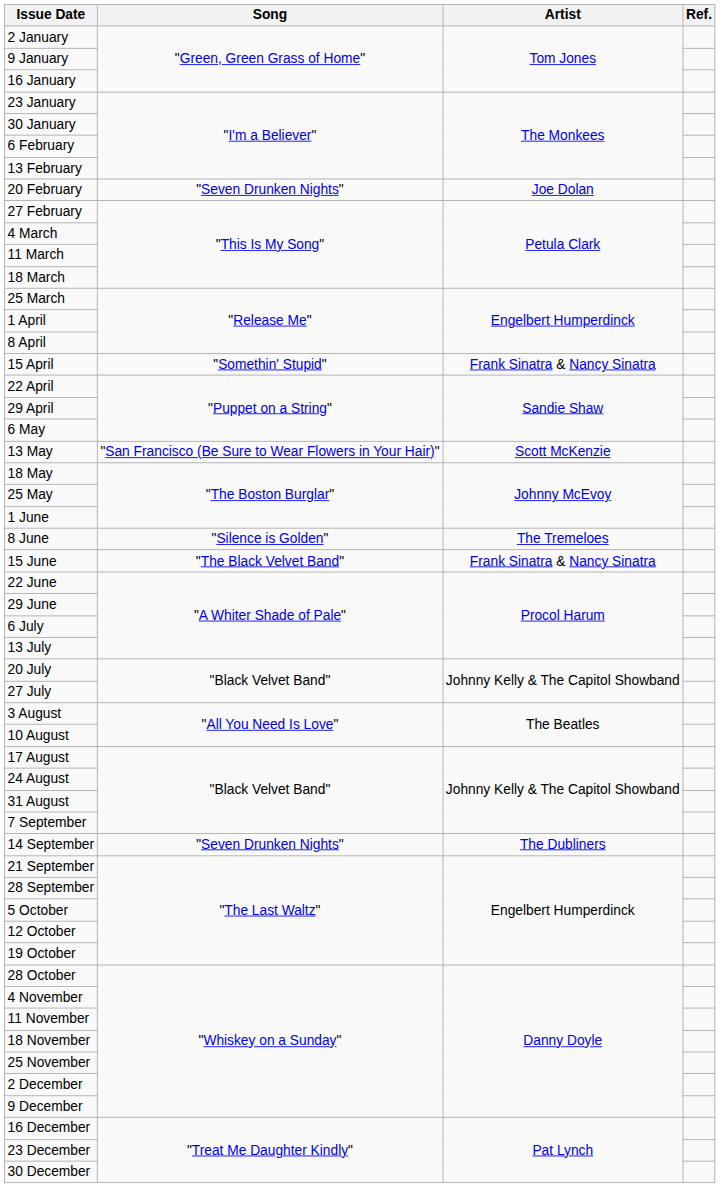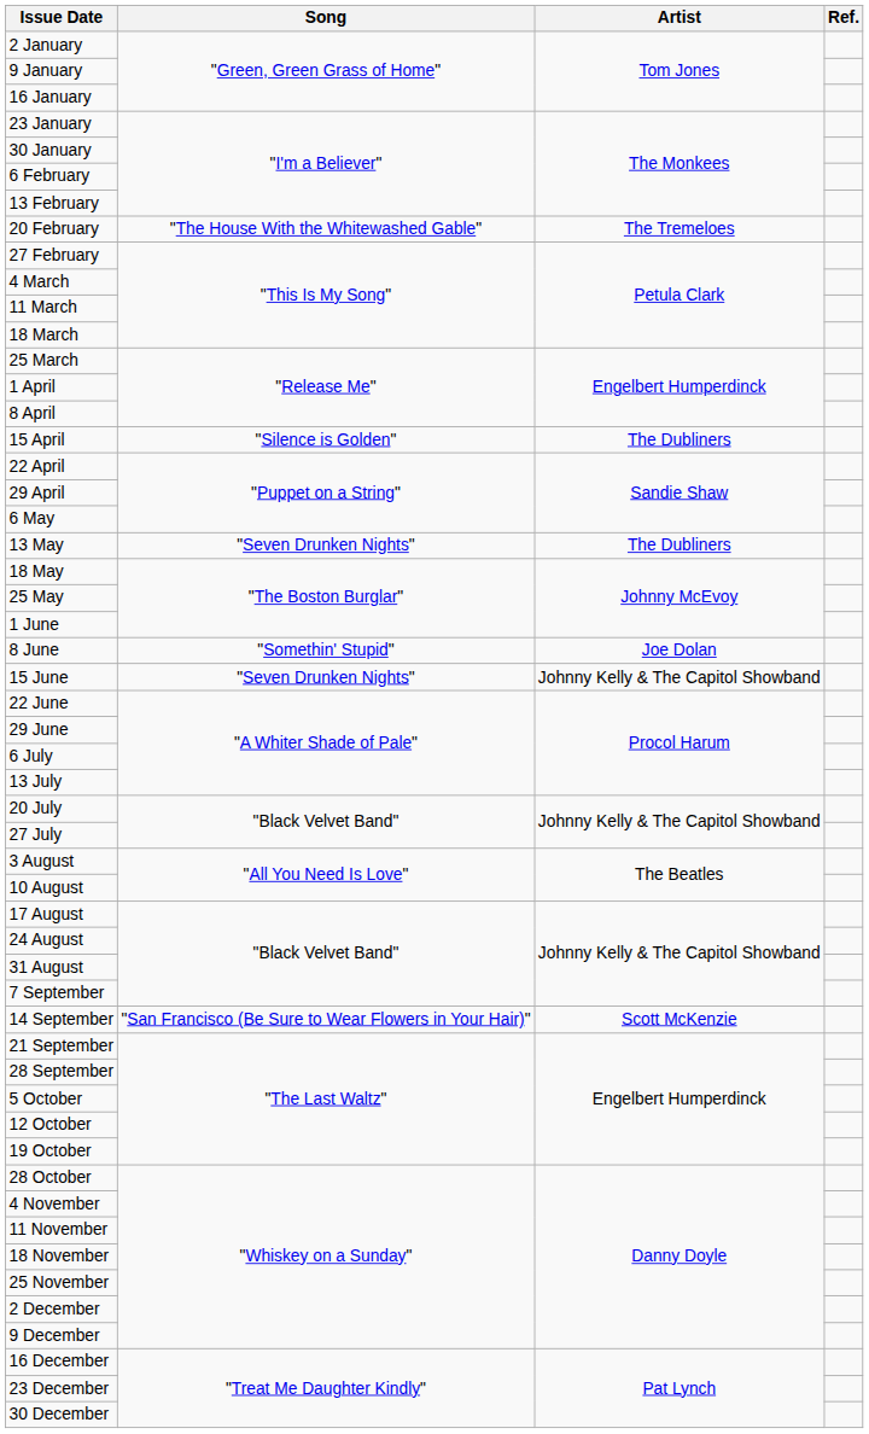20 February | Song: "Seven Drunken Nights" -> "The House With the Whitewashed Gable"
20 February | Artist: Joe Dolan -> The Tremeloes
15 April | Song: "Somethin' Stupid" -> "Silence is Golden"
15 April | Artist: Frank Sinatra & Nancy Sinatra -> The Dubliners
13 May | Song: "San Francisco (Be Sure to Wear Flowers in Your Hair)" -> "Seven Drunken Nights"
13 May | Artist: Scott McKenzie -> The Dubliners
8 June | Song: "Silence is Golden" -> "Somethin' Stupid"
8 June | Artist: The Tremeloes -> Joe Dolan
15 June | Song: "The Black Velvet Band" -> "Seven Drunken Nights"
15 June | Artist: Frank Sinatra & Nancy Sinatra -> Johnny Kelly & The Capitol Showband
14 September | Song: "Seven Drunken Nights" -> "San Francisco (Be Sure to Wear Flowers in Your Hair)"
14 September | Artist: The Dubliners -> Scott McKenzie
